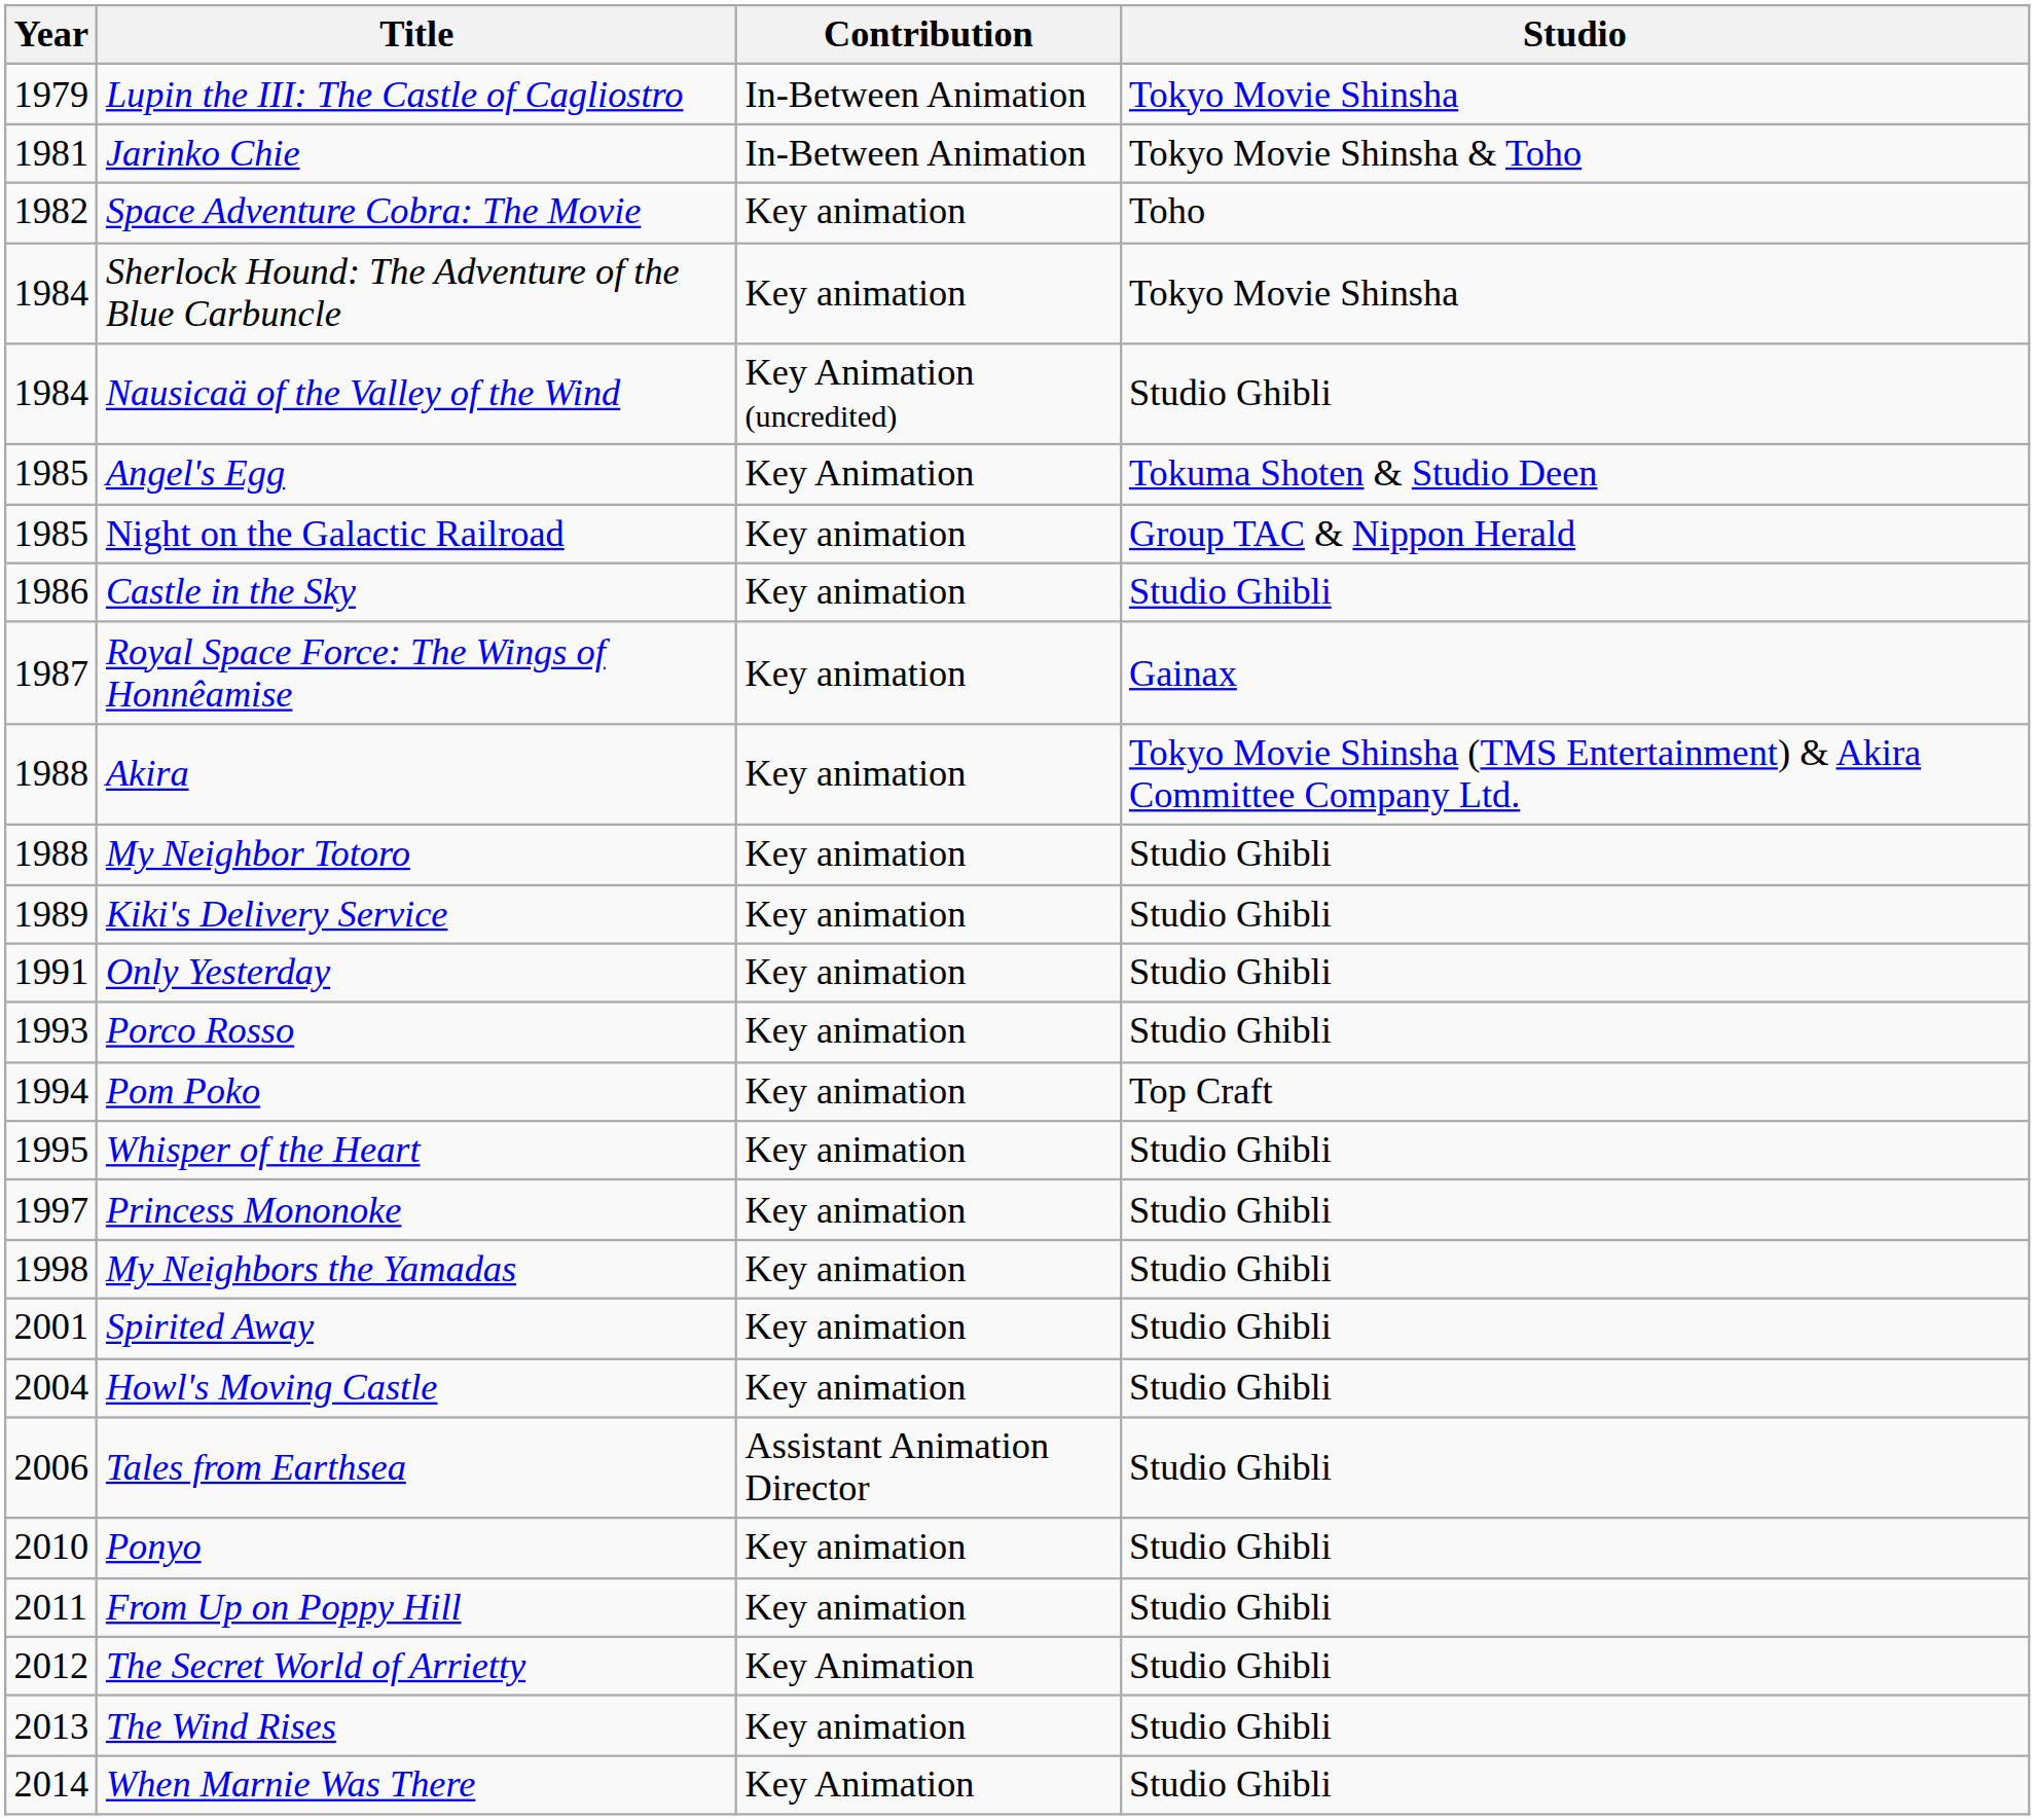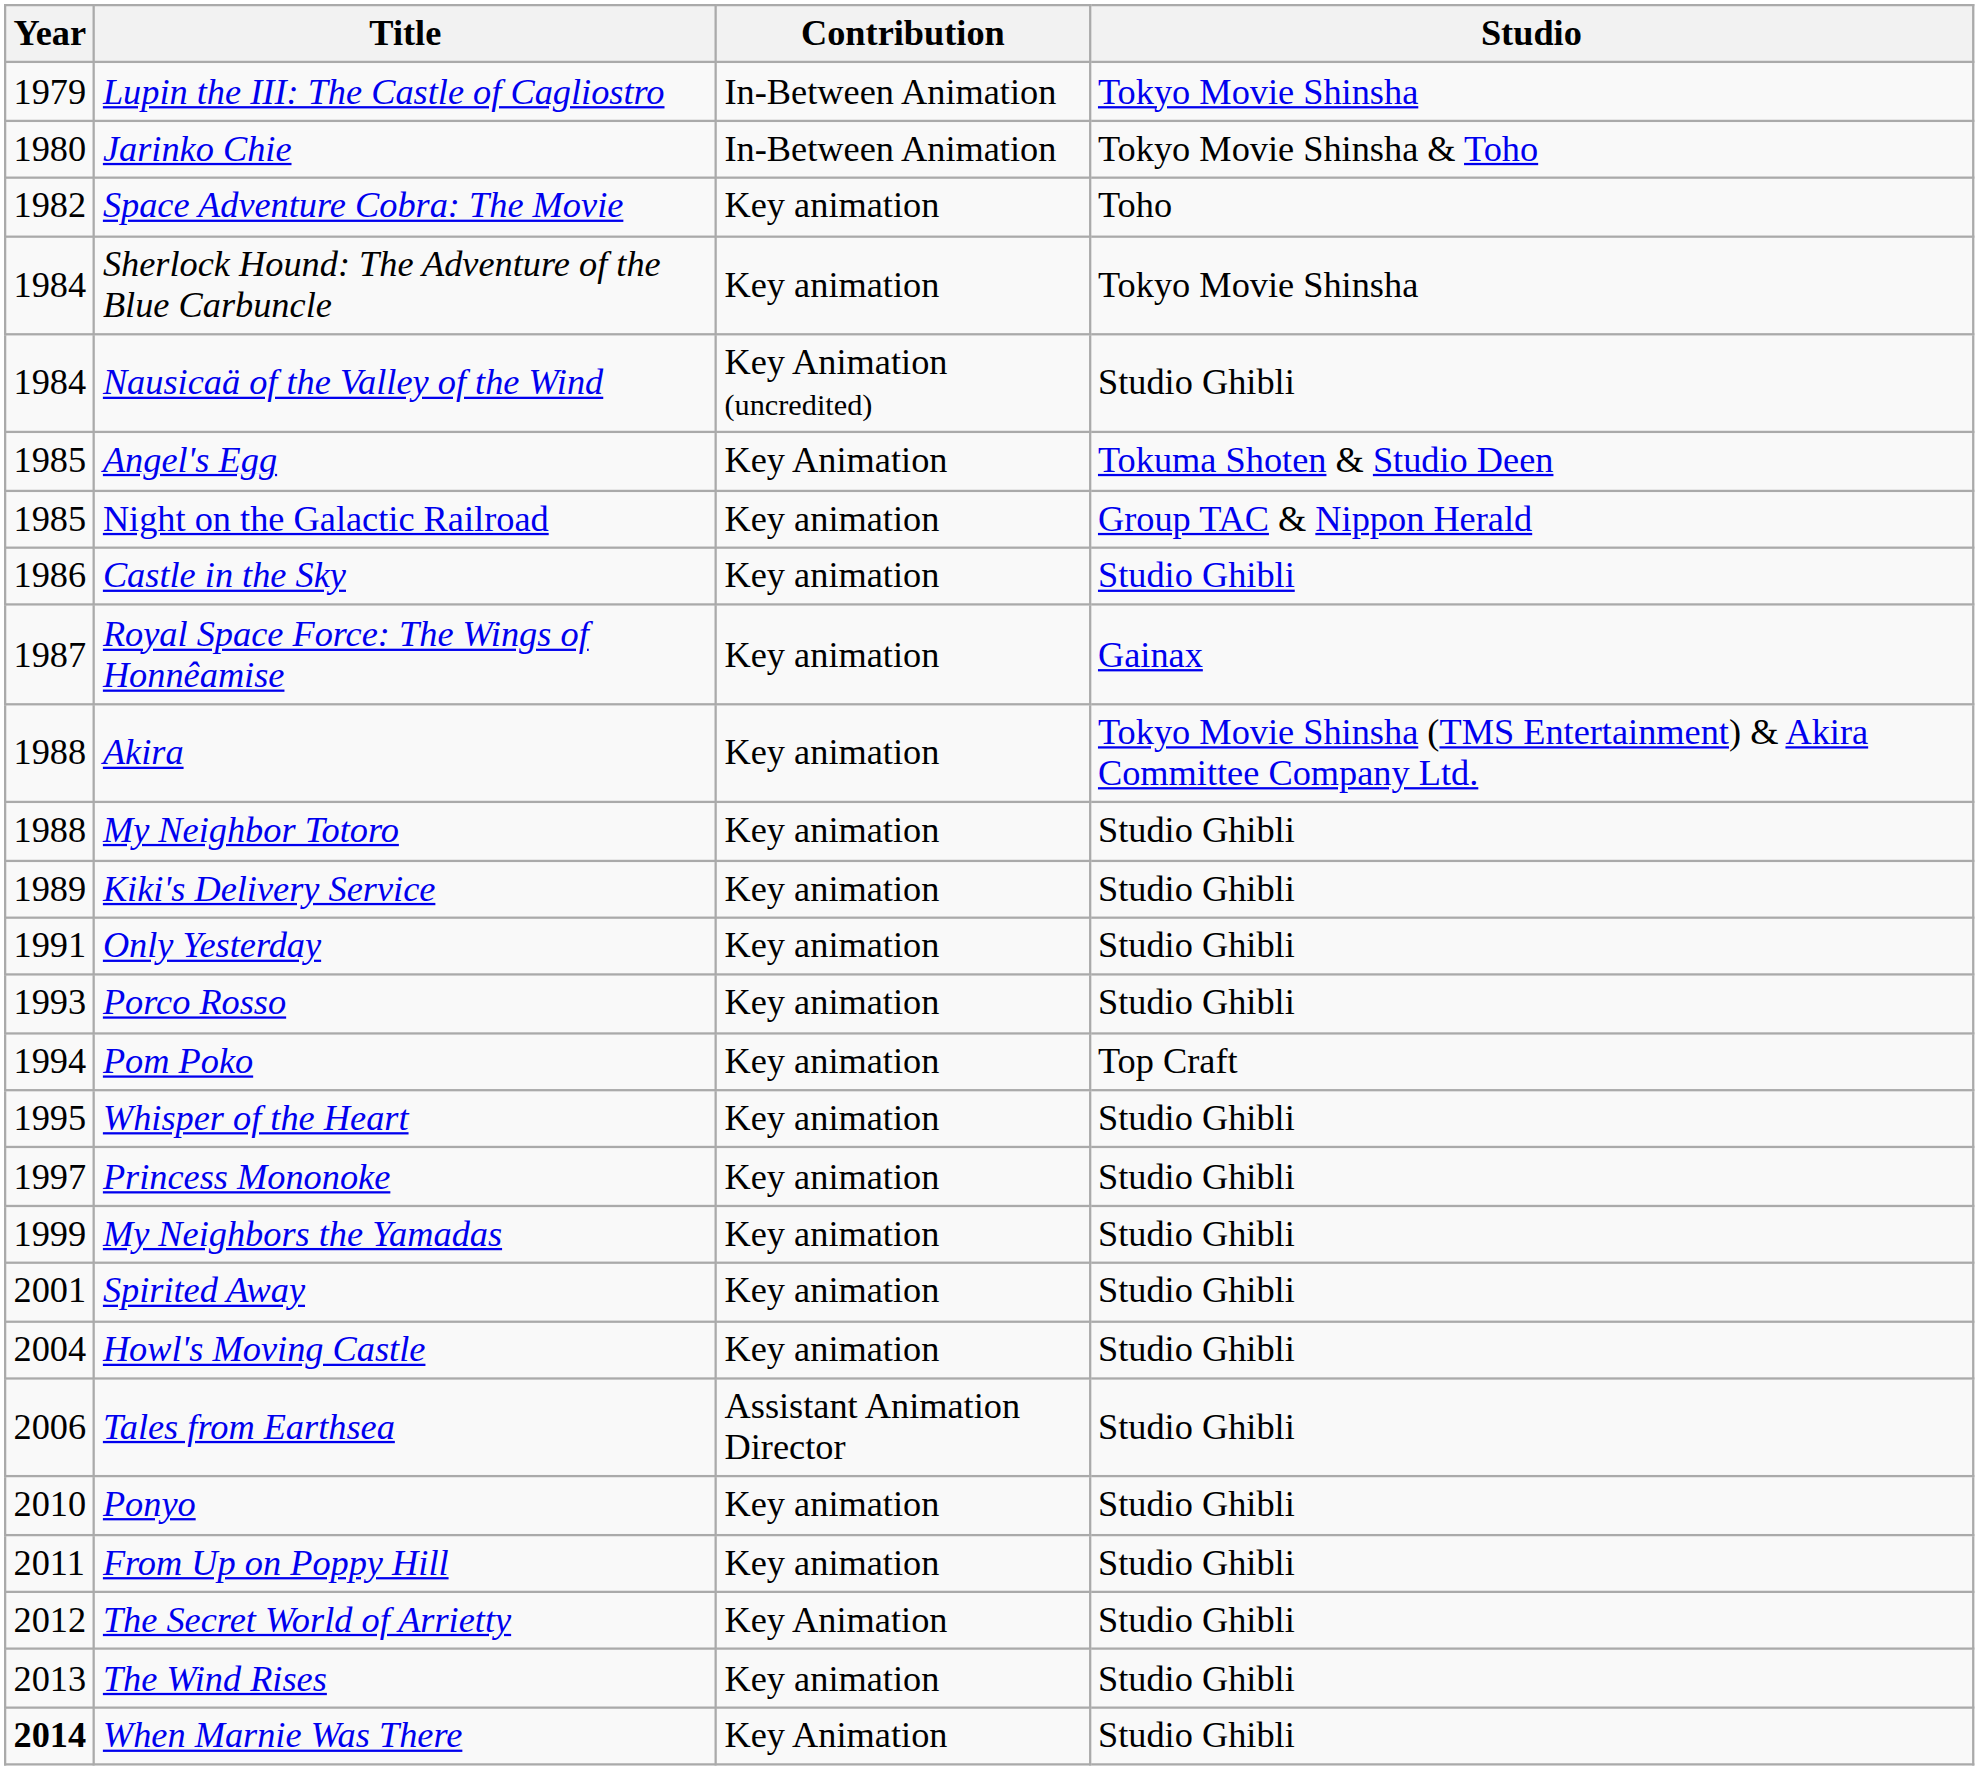Jarinko Chie | Year: 1981 -> 1980
My Neighbors the Yamadas | Year: 1998 -> 1999
When Marnie Was There | Year: normal -> bold
